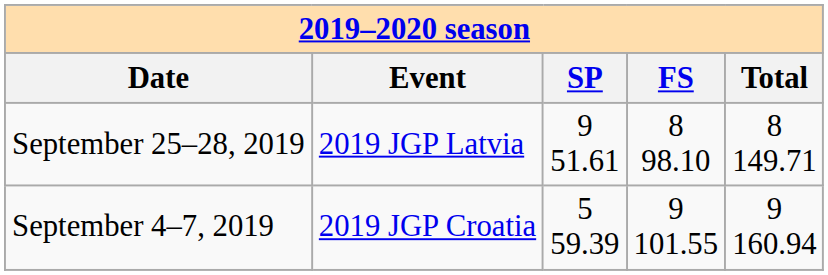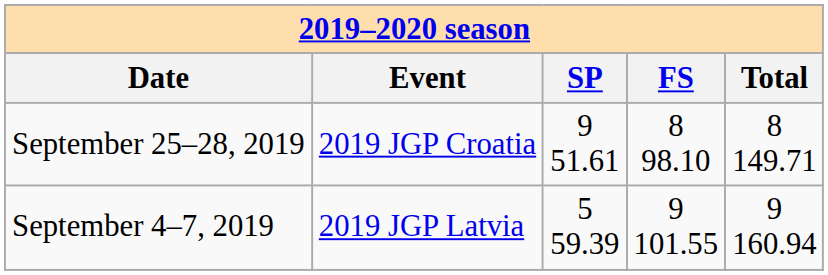September 25–28, 2019 | column 2: 2019 JGP Latvia -> 2019 JGP Croatia
September 4–7, 2019 | column 2: 2019 JGP Croatia -> 2019 JGP Latvia
